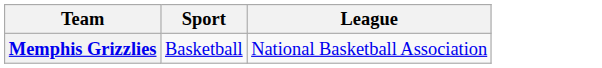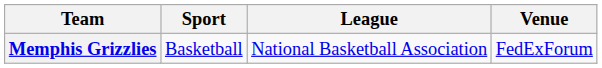+ column: Venue | FedExForum
